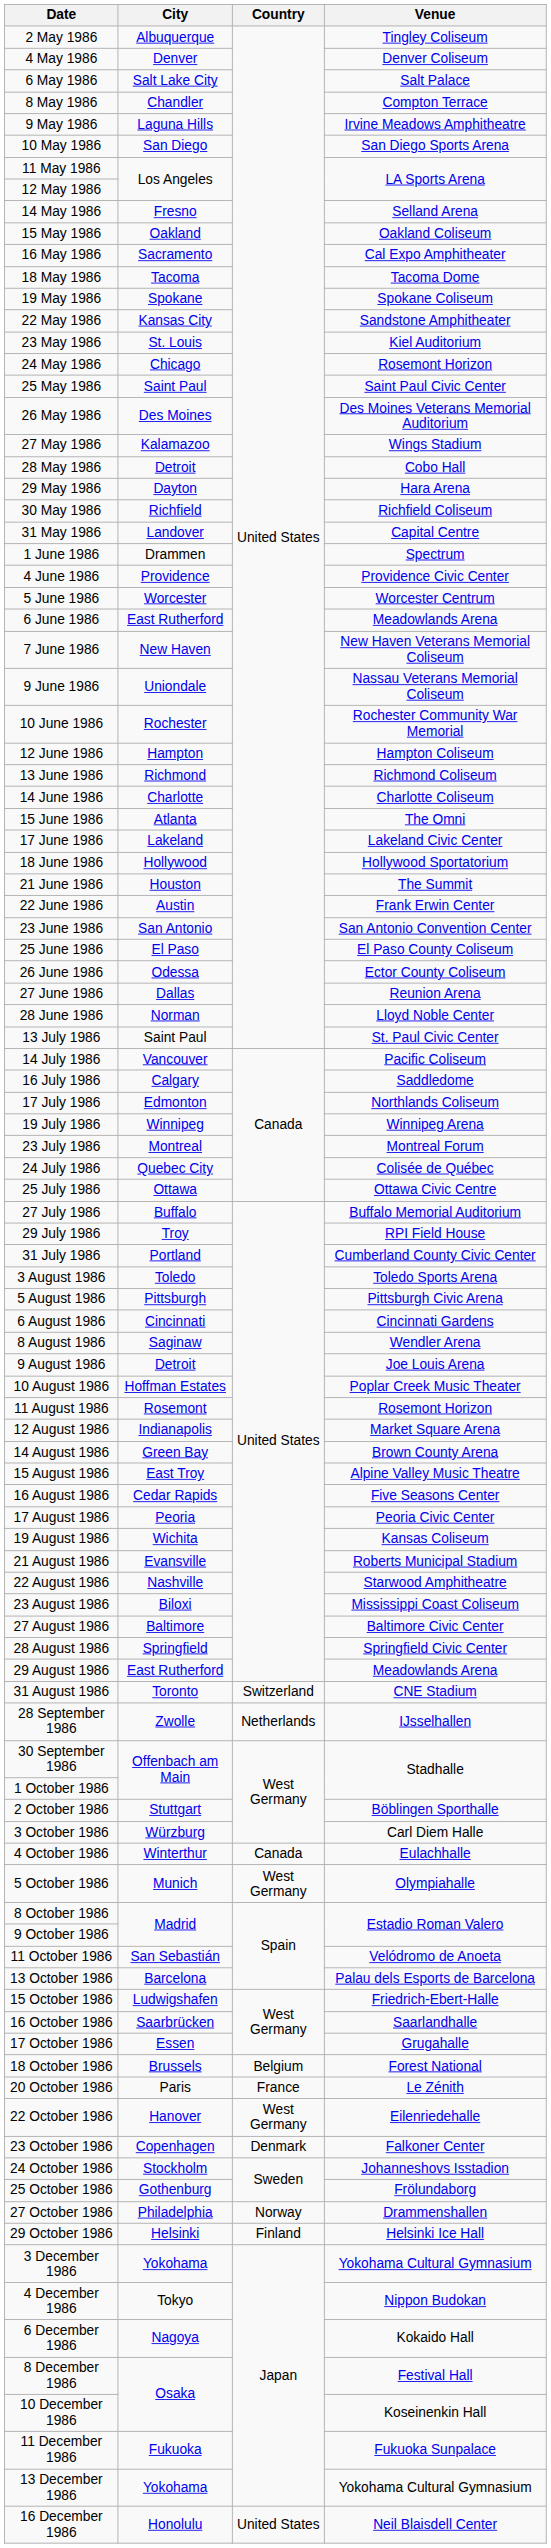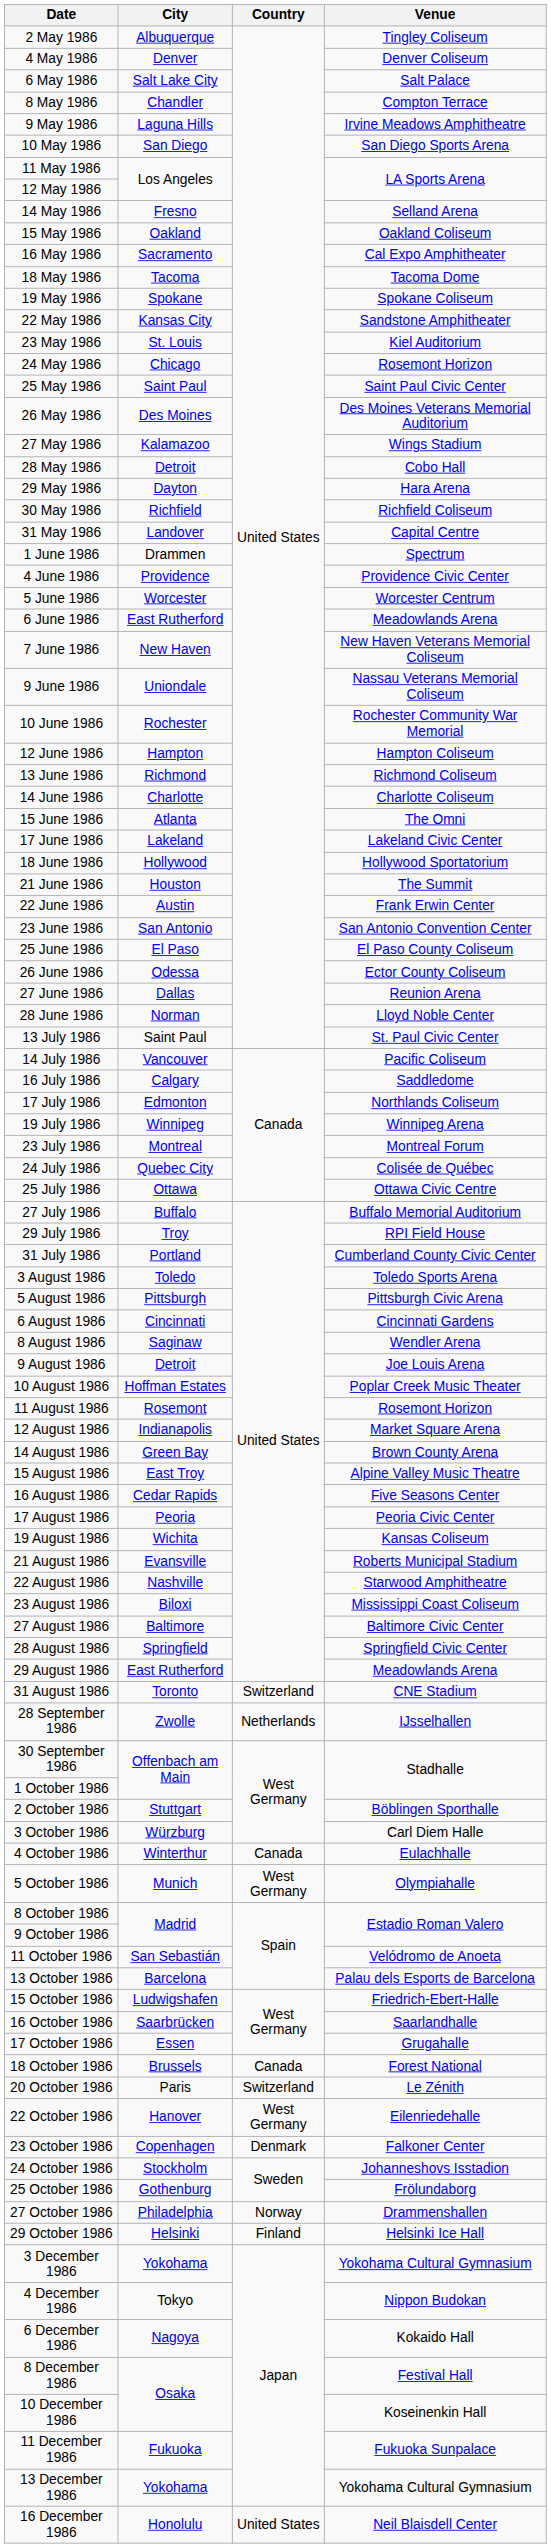18 October 1986 | Country: Belgium -> Canada
20 October 1986 | Country: France -> Switzerland
